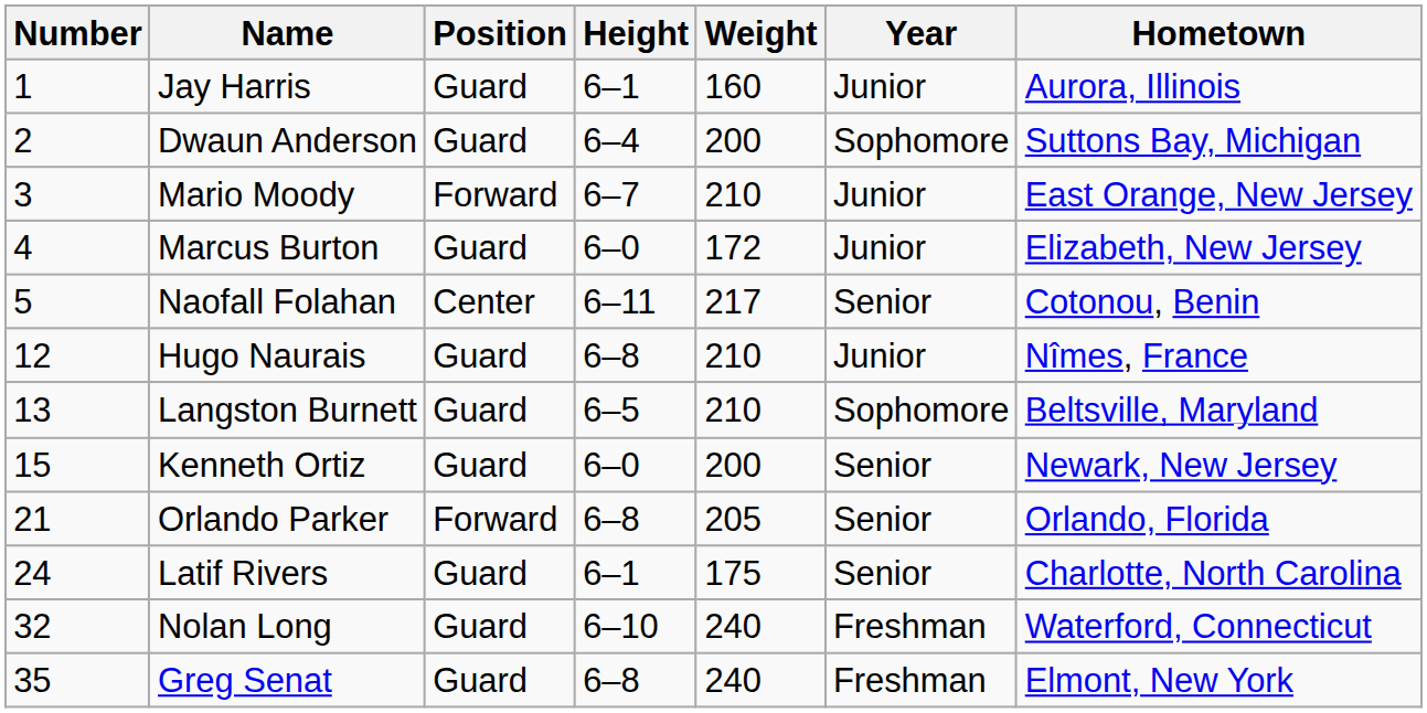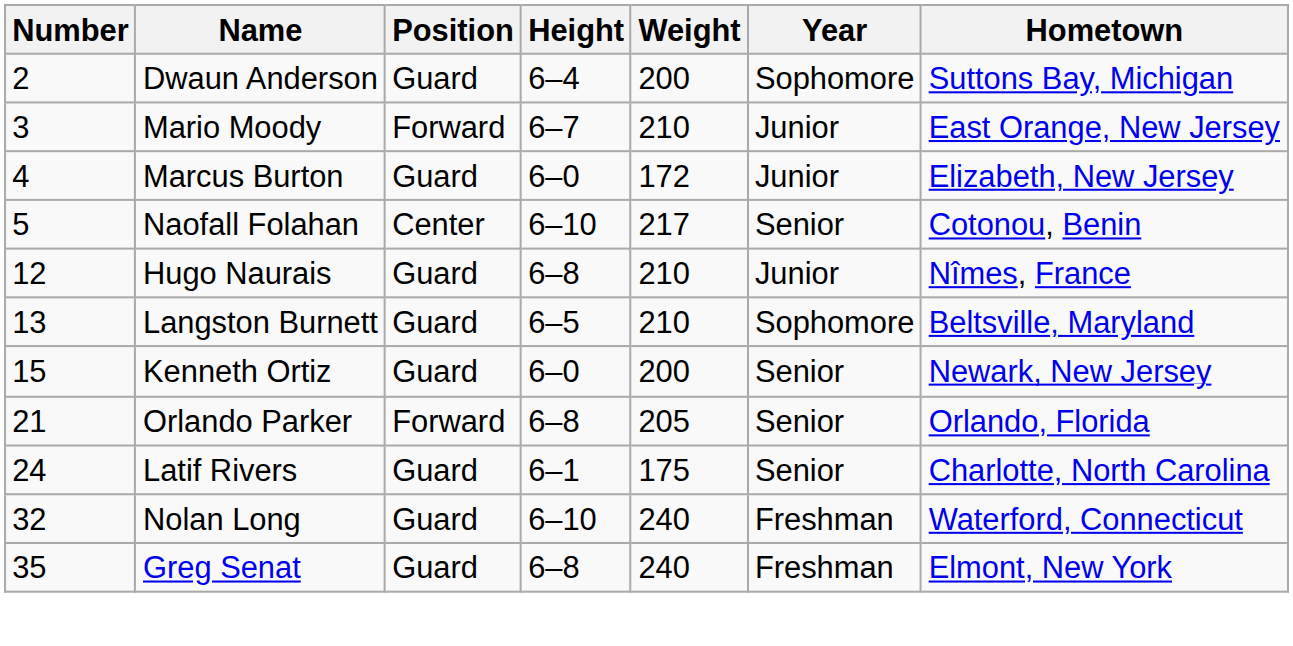- row: 1 | Jay Harris | Guard | 6–1 | 160 | Junior | Aurora, Illinois
Naofall Folahan | Height: 6–11 -> 6–10
